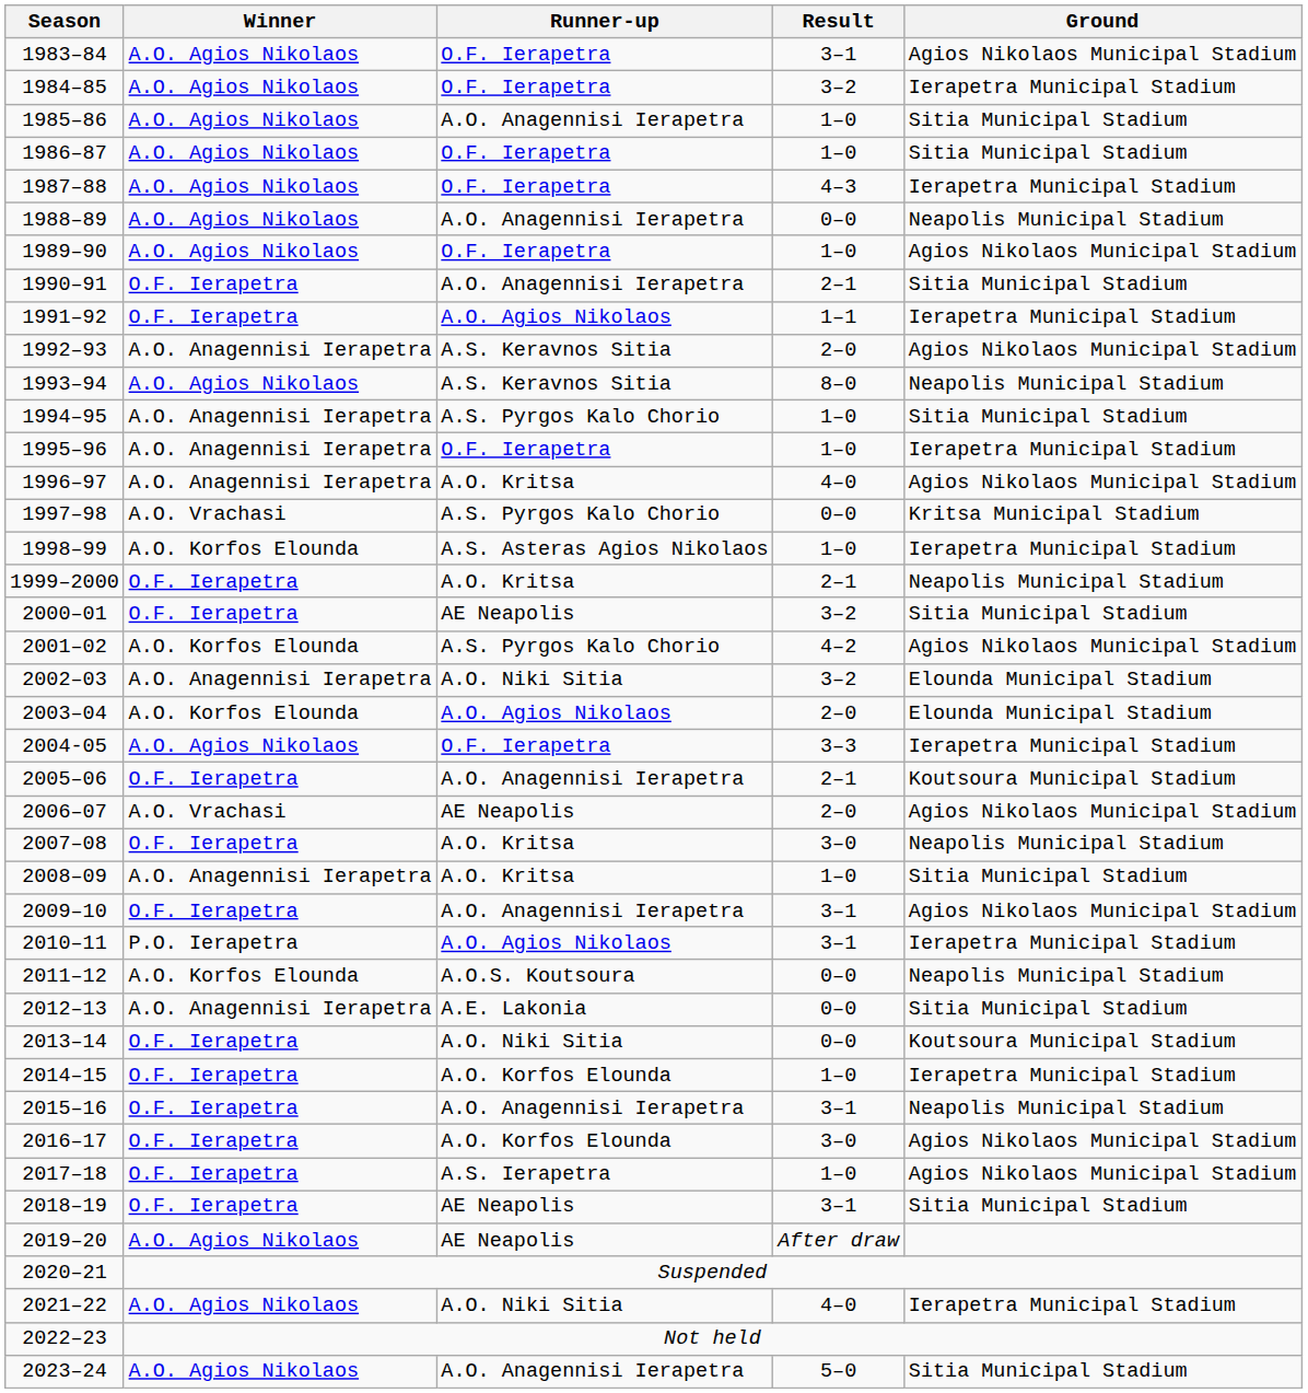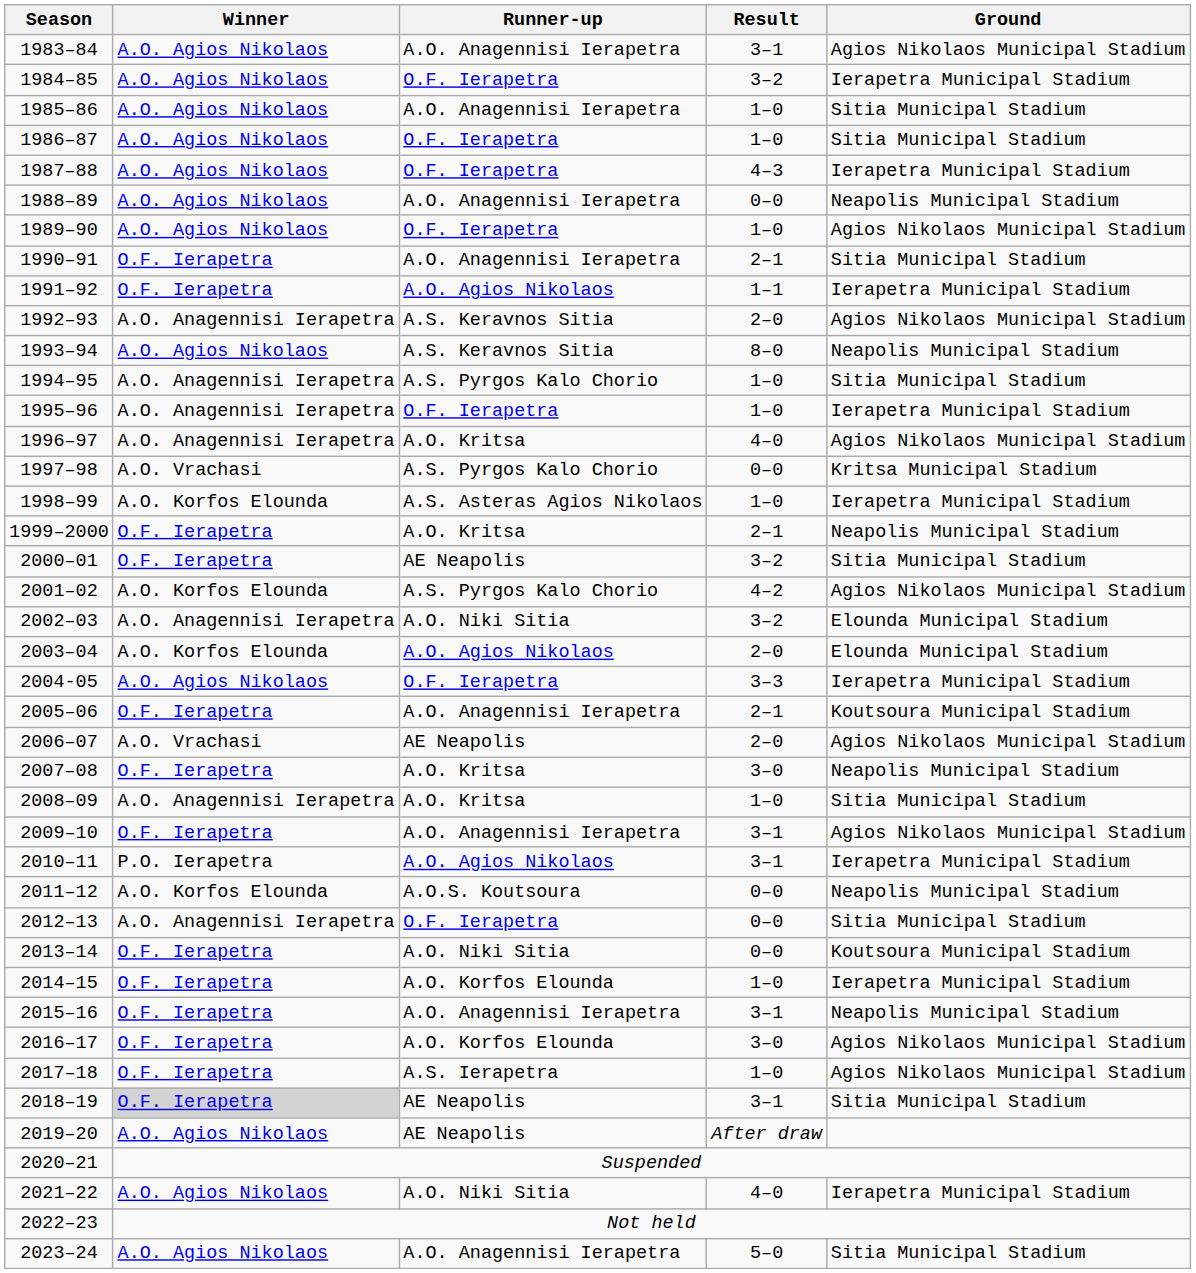1983–84 | Runner-up: O.F. Ierapetra -> A.O. Anagennisi Ierapetra
2012–13 | Runner-up: A.E. Lakonia -> O.F. Ierapetra
2018–19 | Winner: no background -> lightgrey background
